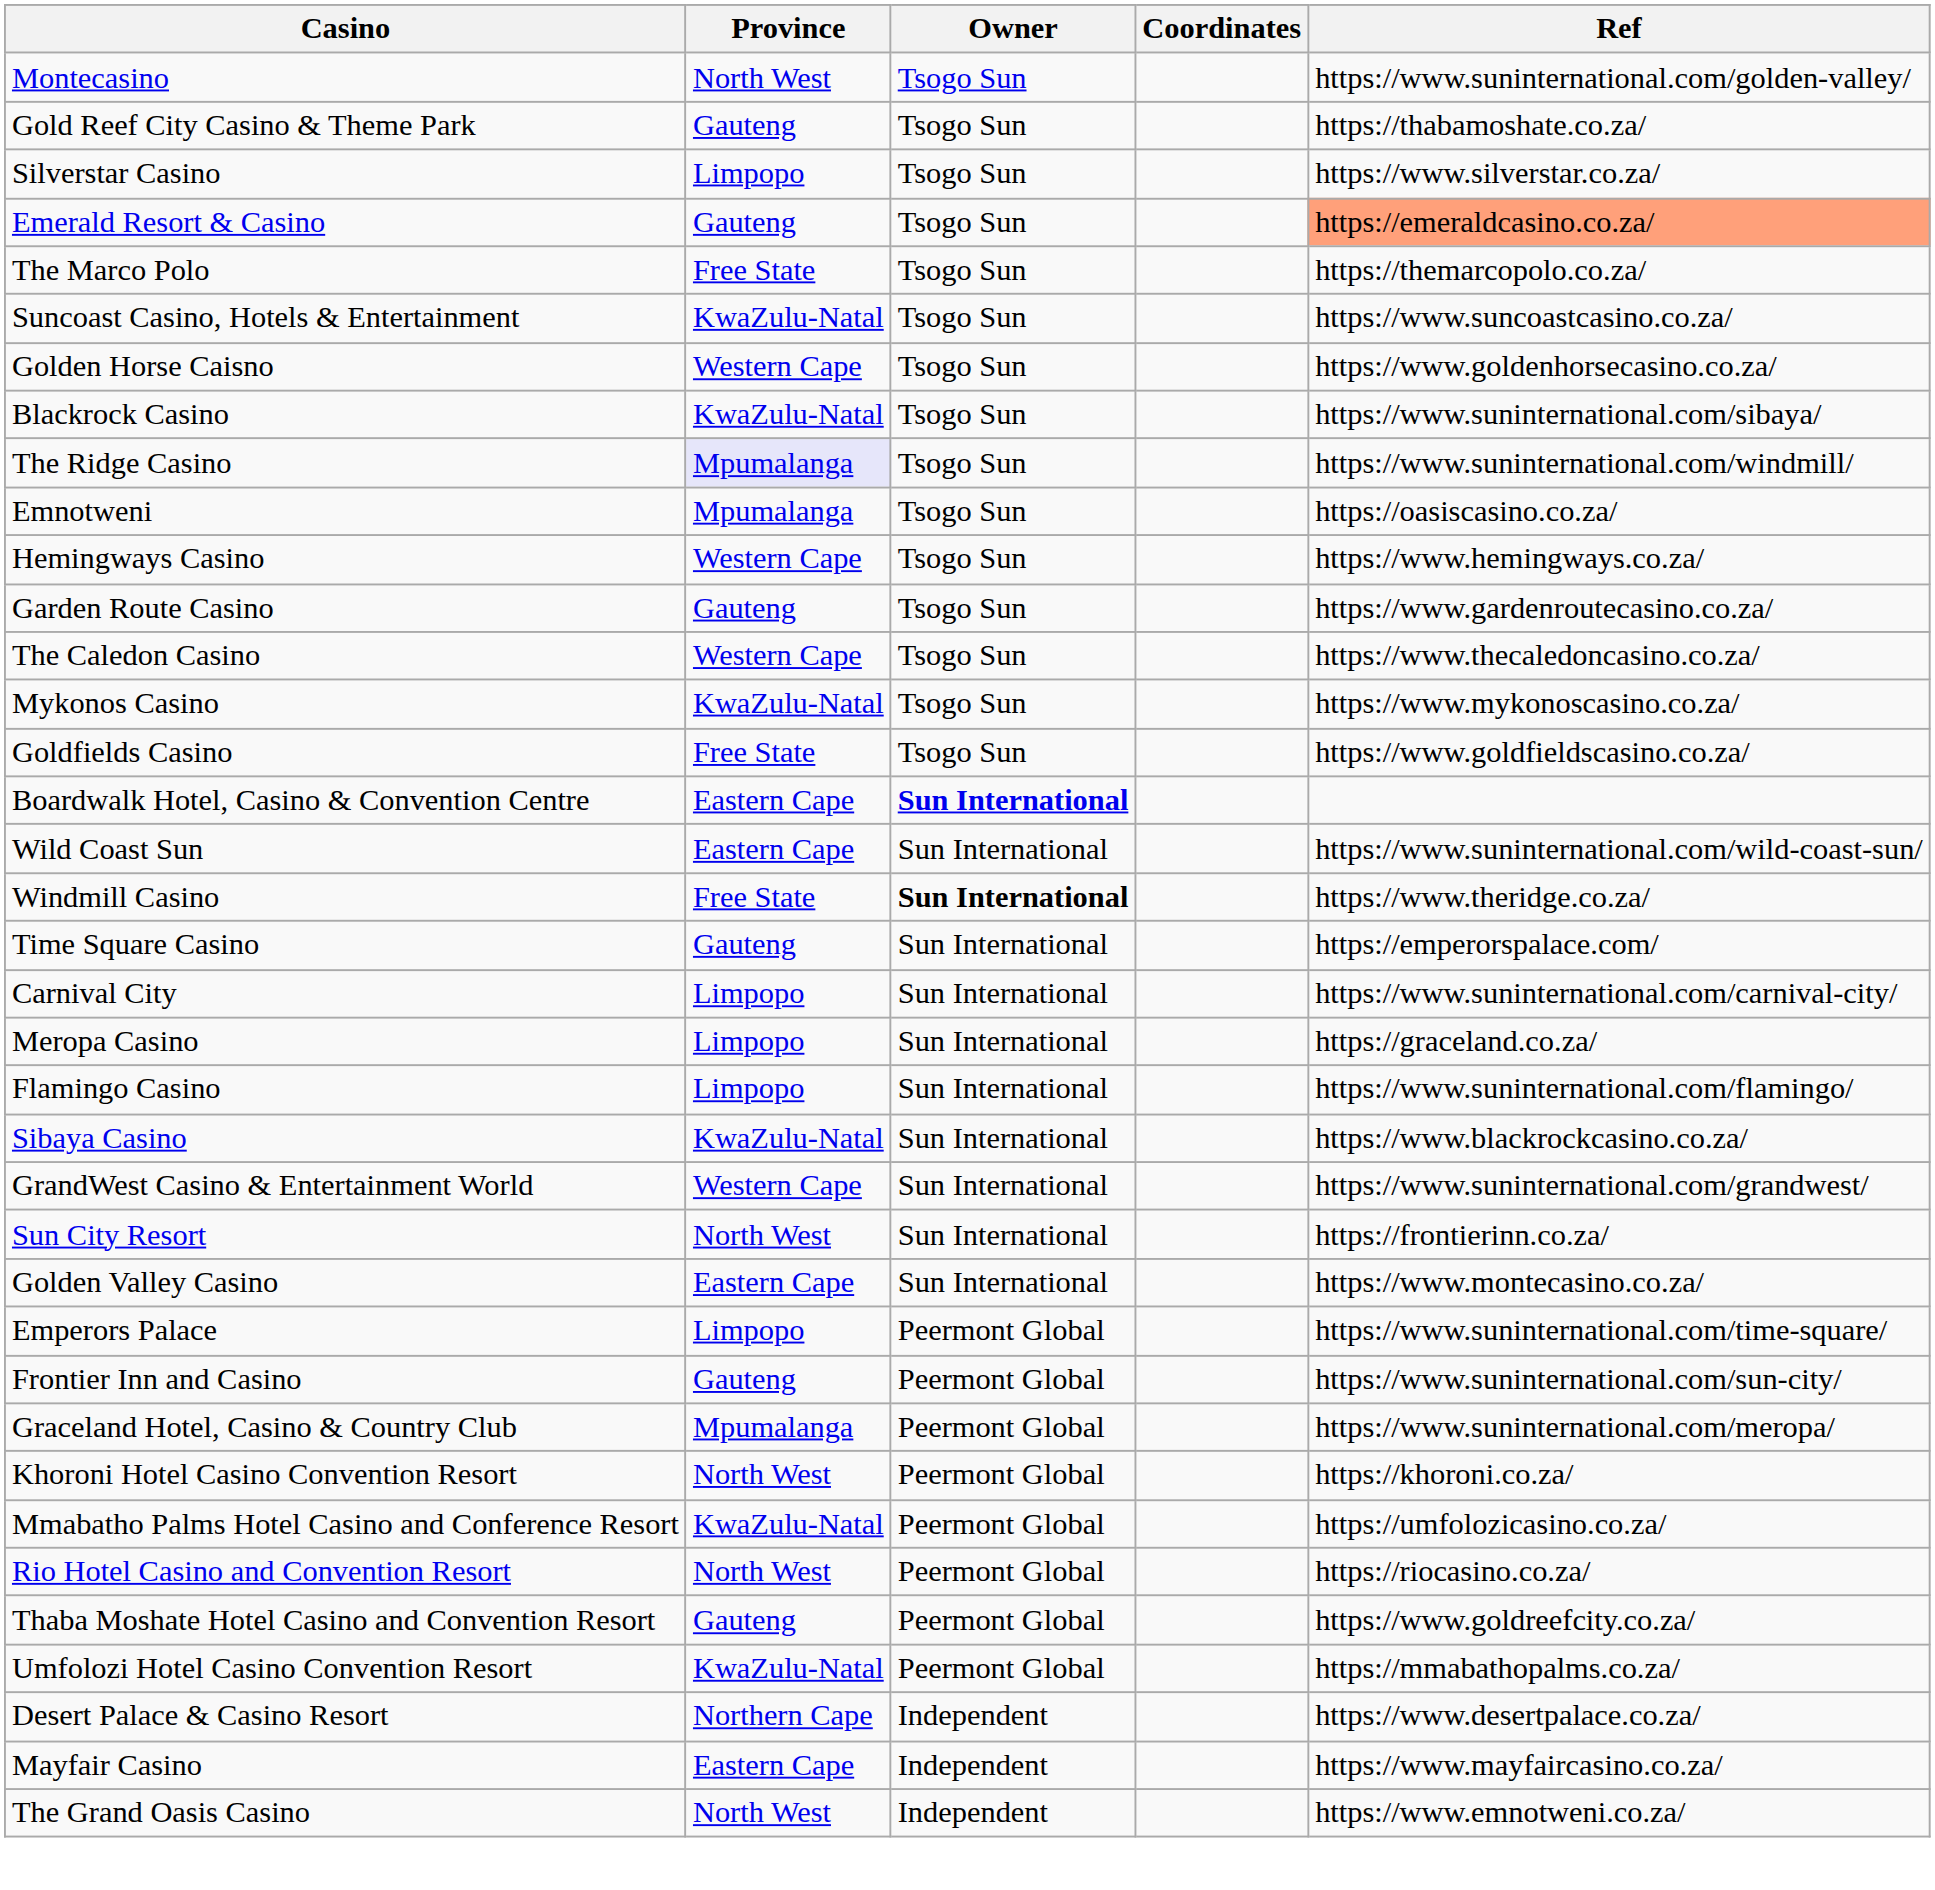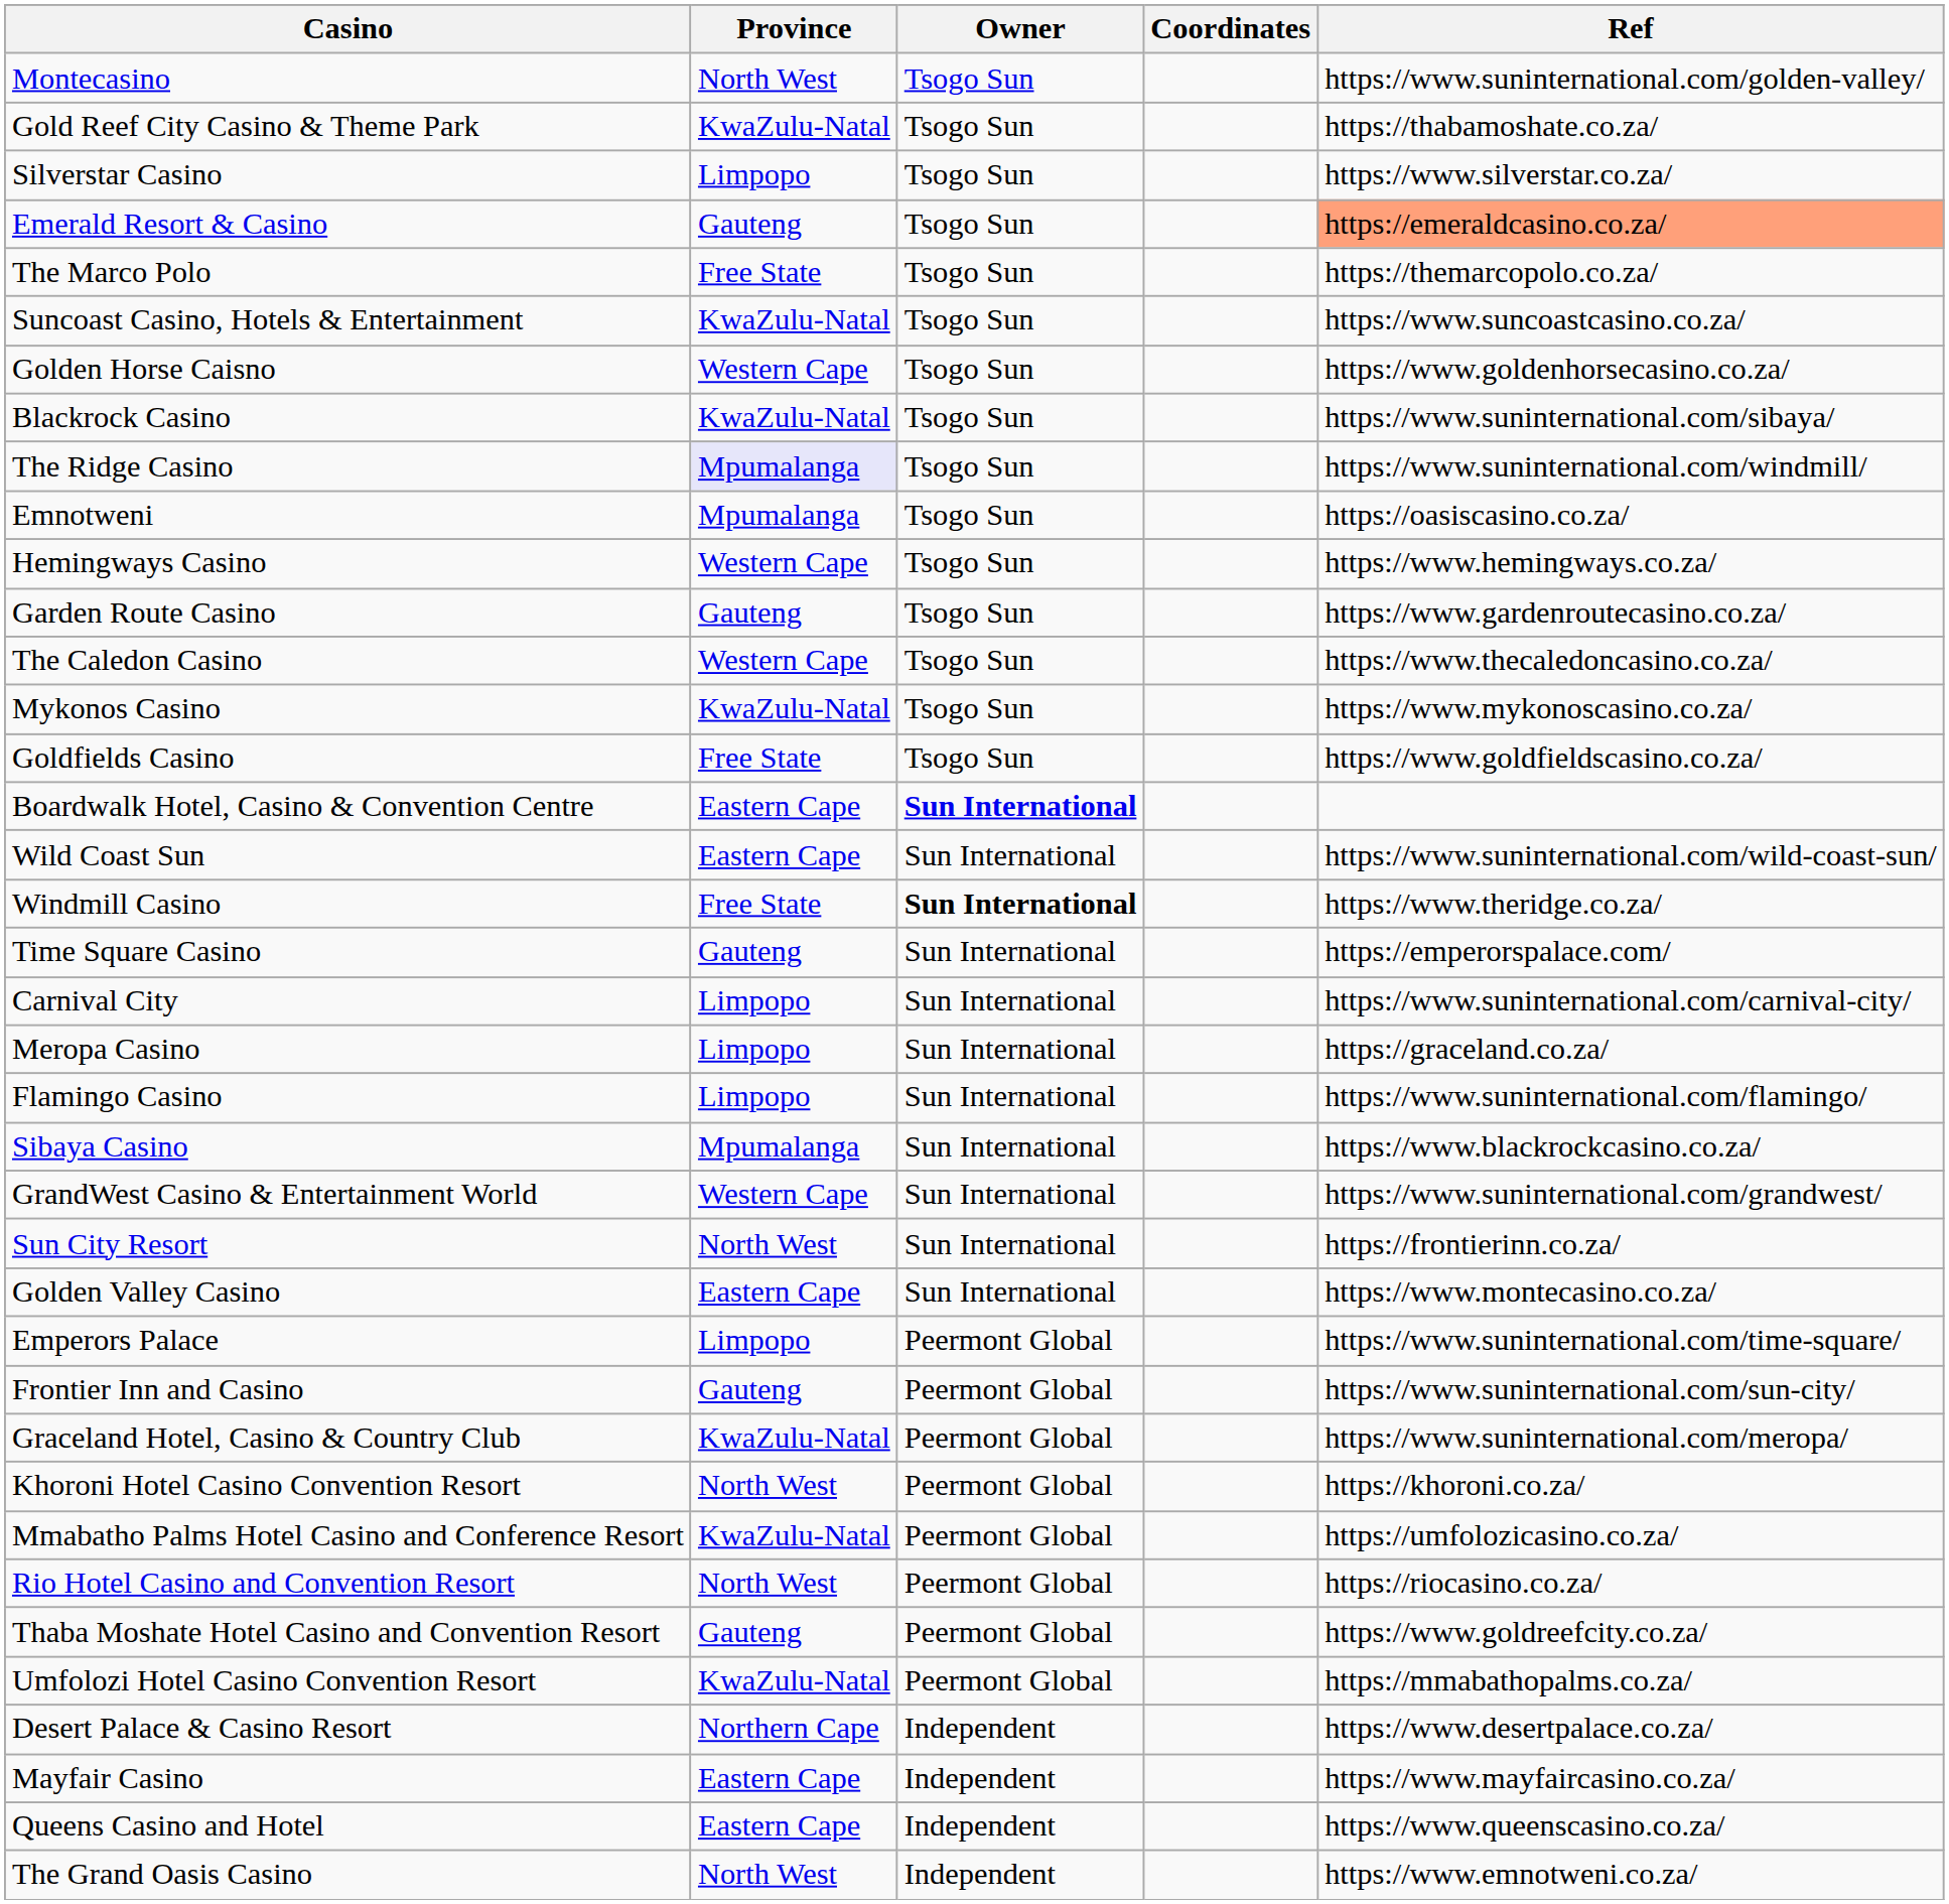Gold Reef City Casino & Theme Park | Province: Gauteng -> KwaZulu-Natal
Sibaya Casino | Province: KwaZulu-Natal -> Mpumalanga
Graceland Hotel, Casino & Country Club | Province: Mpumalanga -> KwaZulu-Natal
+ row: Queens Casino and Hotel | Eastern Cape | Independent | https://www.queenscasino.co.za/
